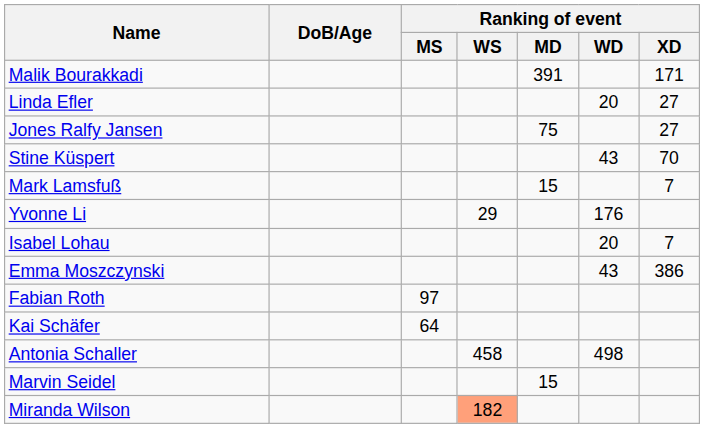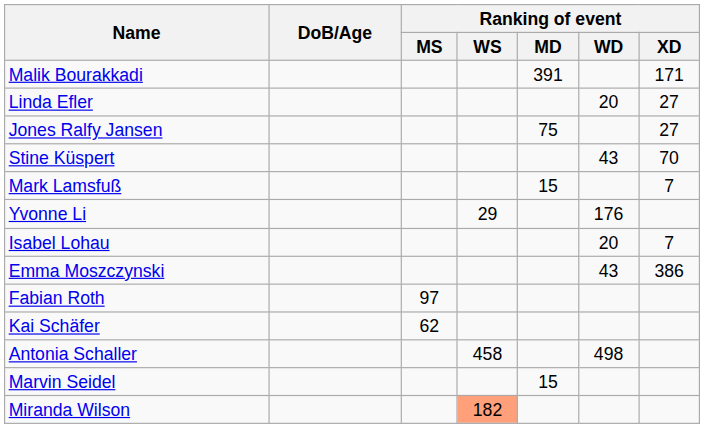Kai Schäfer | Ranking of event / MS: 64 -> 62
